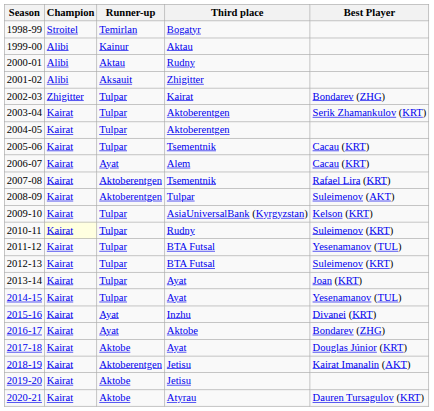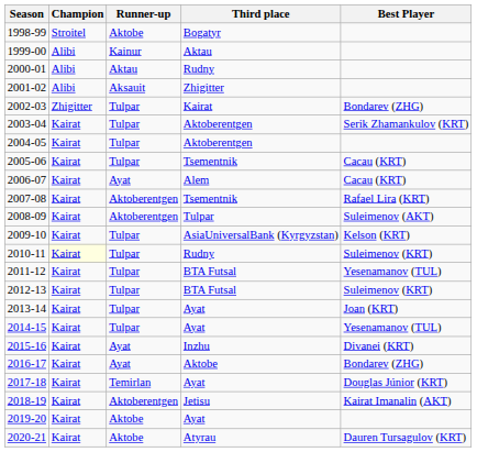1998-99 | Runner-up: Temirlan -> Aktobe
2017-18 | Runner-up: Aktobe -> Temirlan
2019-20 | Third place: Jetisu -> Ayat
